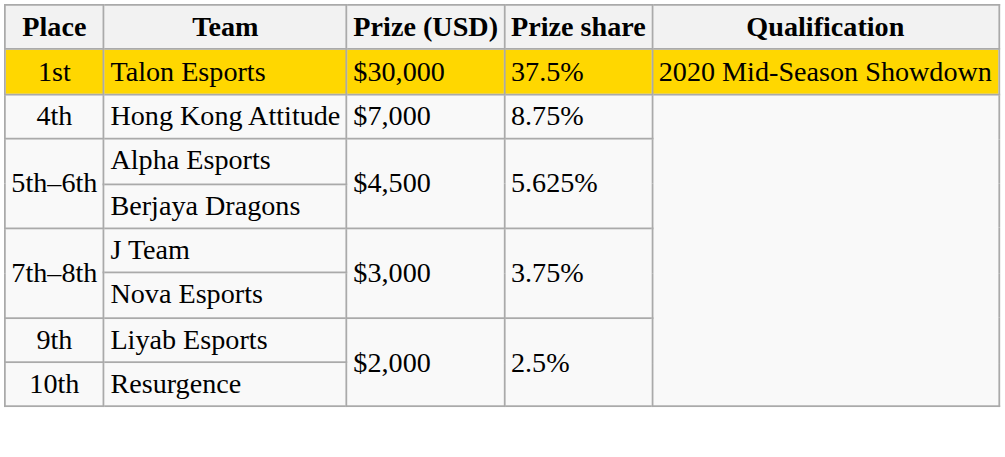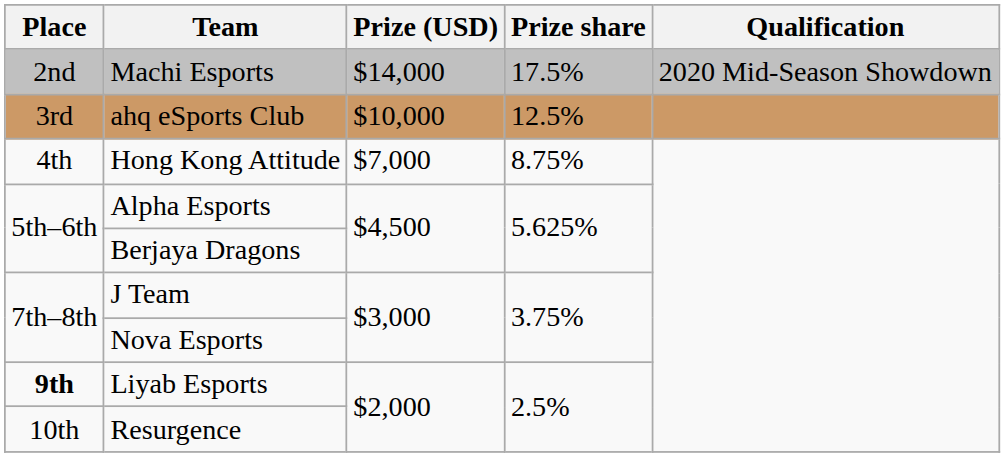- row: 1st | Talon Esports | $30,000 | 37.5% | 2020 Mid-Season Showdown
+ row: 2nd | Machi Esports | $14,000 | 17.5% | 2020 Mid-Season Showdown
+ row: 3rd | ahq eSports Club | $10,000 | 12.5%
Liyab Esports | Place: normal -> bold
